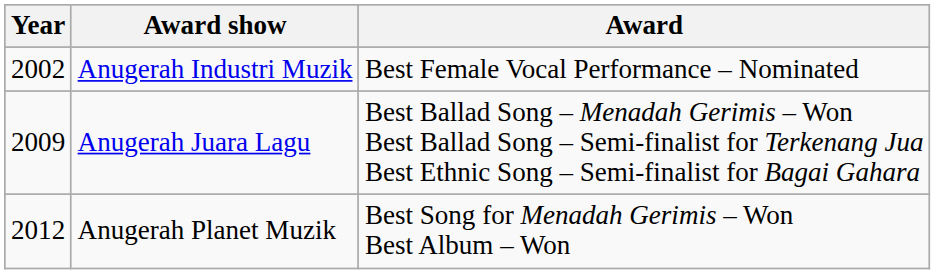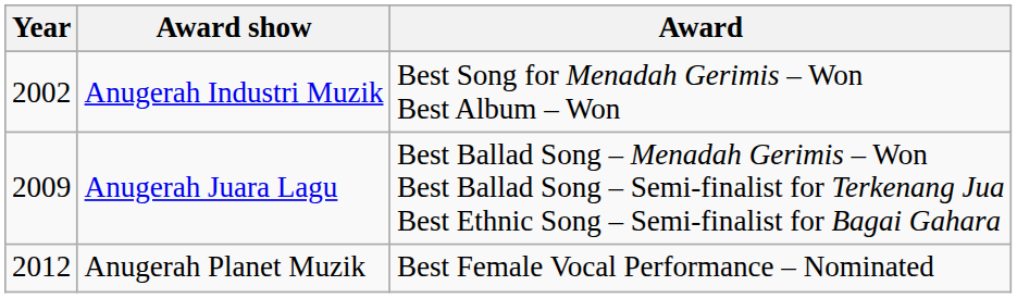Anugerah Industri Muzik | Award: Best Female Vocal Performance – Nominated -> Best Song for Menadah Gerimis – Won Best Album – Won
Anugerah Planet Muzik | Award: Best Song for Menadah Gerimis – Won Best Album – Won -> Best Female Vocal Performance – Nominated
